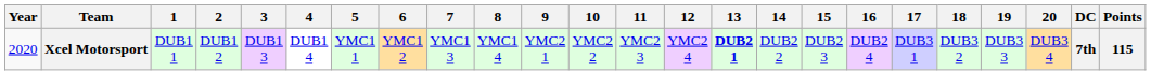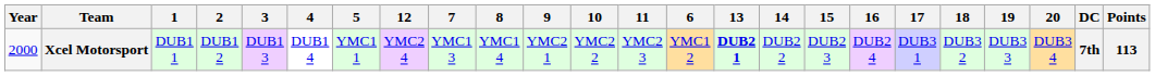columns swapped: 6 <-> 12
Xcel Motorsport | Year: 2020 -> 2000
Xcel Motorsport | Points: 115 -> 113
